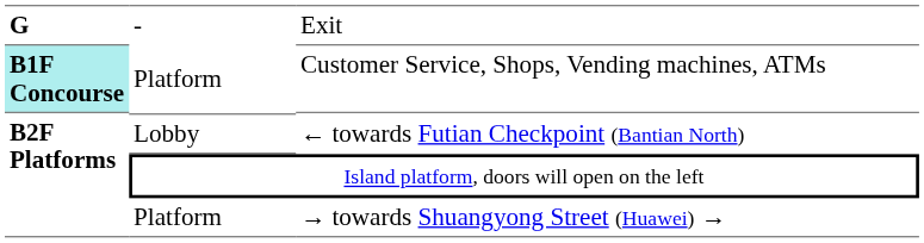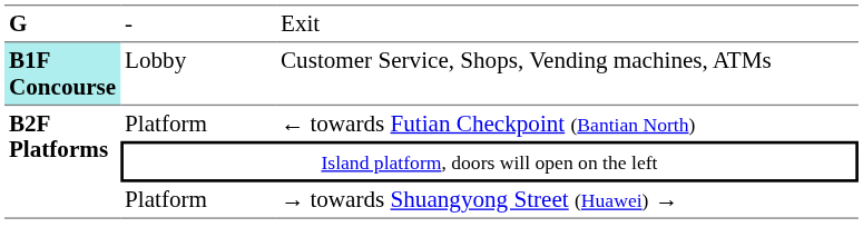Customer Service, Shops, Vending machines, ATMs | column 2: Platform -> Lobby
← towards Futian Checkpoint (Bantian North) | column 2: Lobby -> Platform
